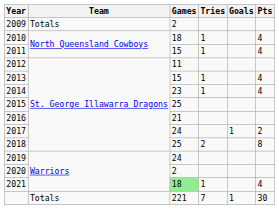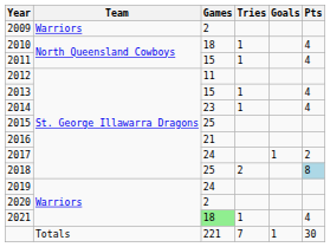2009 | Team: Totals -> Warriors
2018 | Pts: no background -> lightblue background
